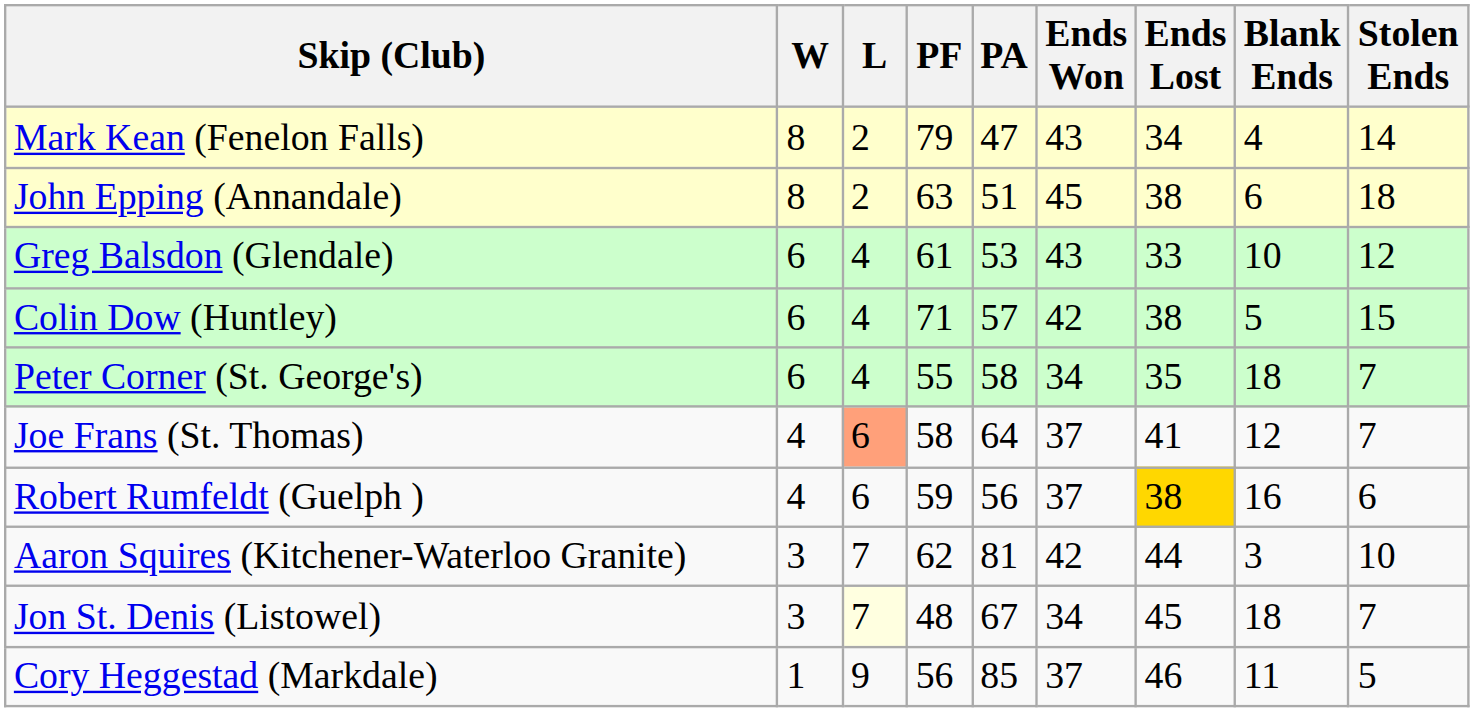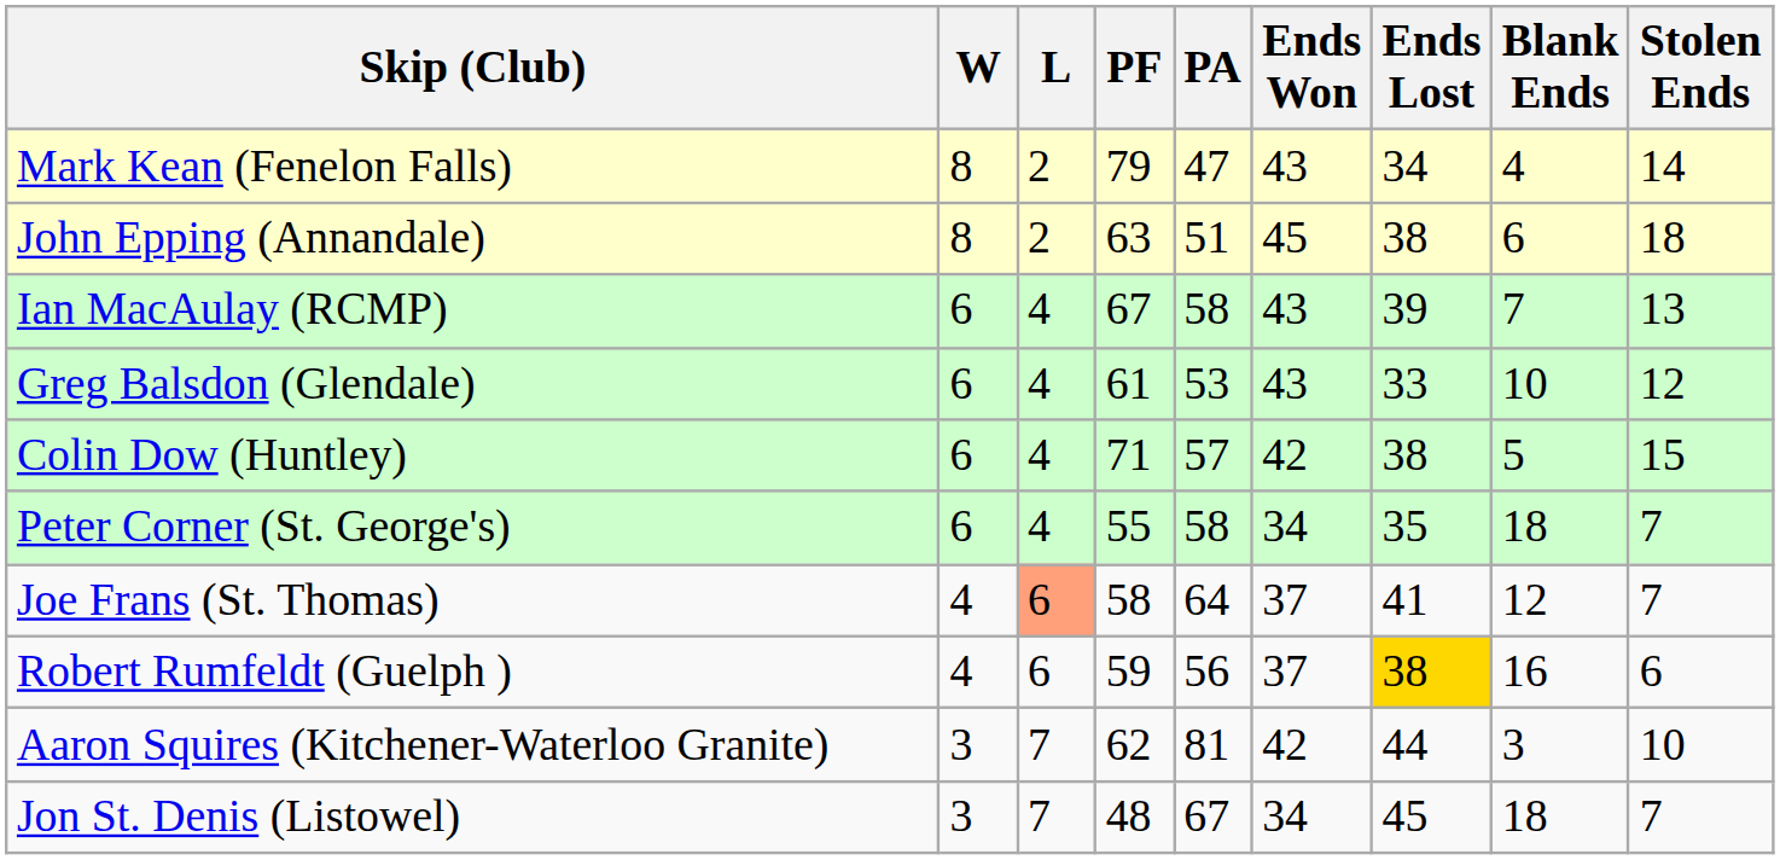+ row: Ian MacAulay (RCMP) | 6 | 4 | 67 | 58 | 43 | 39 | 7 | 13
Jon St. Denis (Listowel) | L: lightyellow background -> no background
- row: Cory Heggestad (Markdale) | 1 | 9 | 56 | 85 | 37 | 46 | 11 | 5
